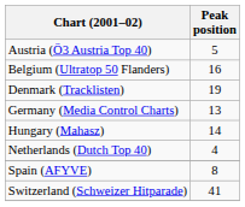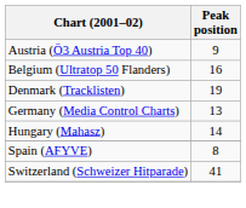Austria (Ö3 Austria Top 40) | Peak position: 5 -> 9
- row: Netherlands (Dutch Top 40) | 4
